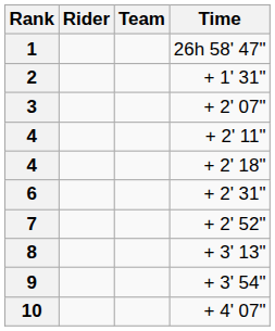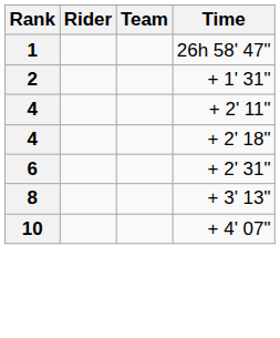- row: 3 | + 2' 07"
- row: 7 | + 2' 52"
- row: 9 | + 3' 54"
